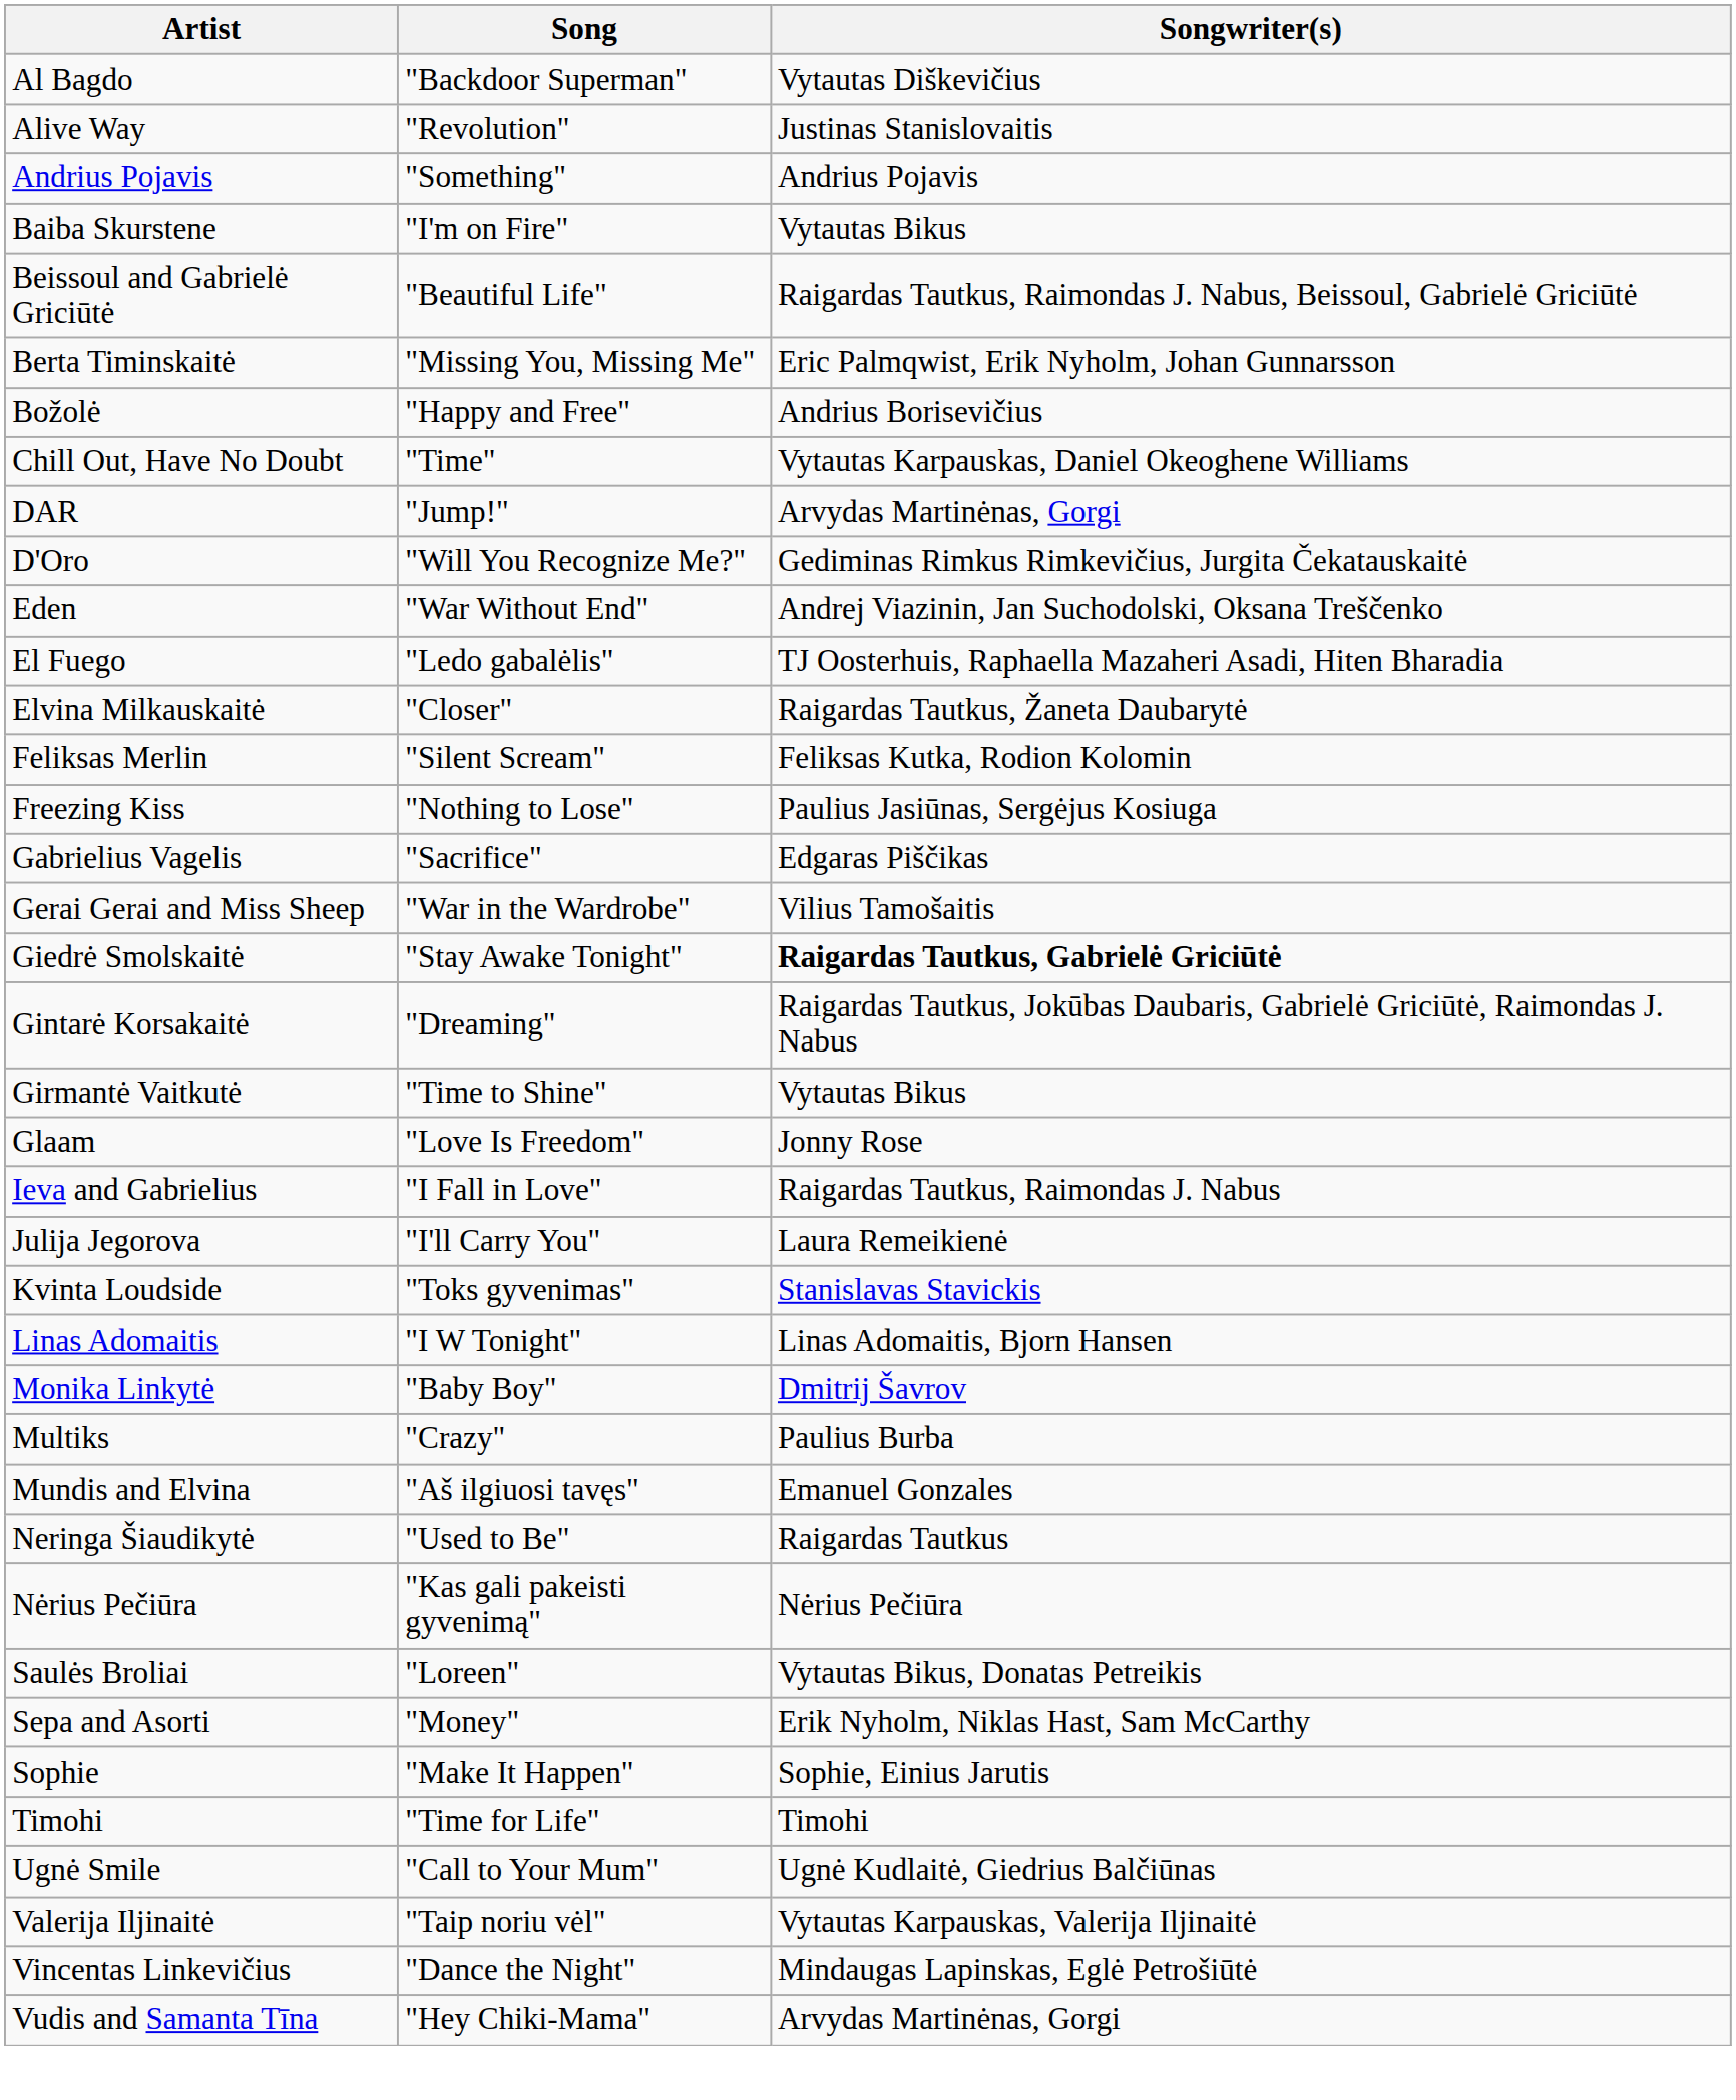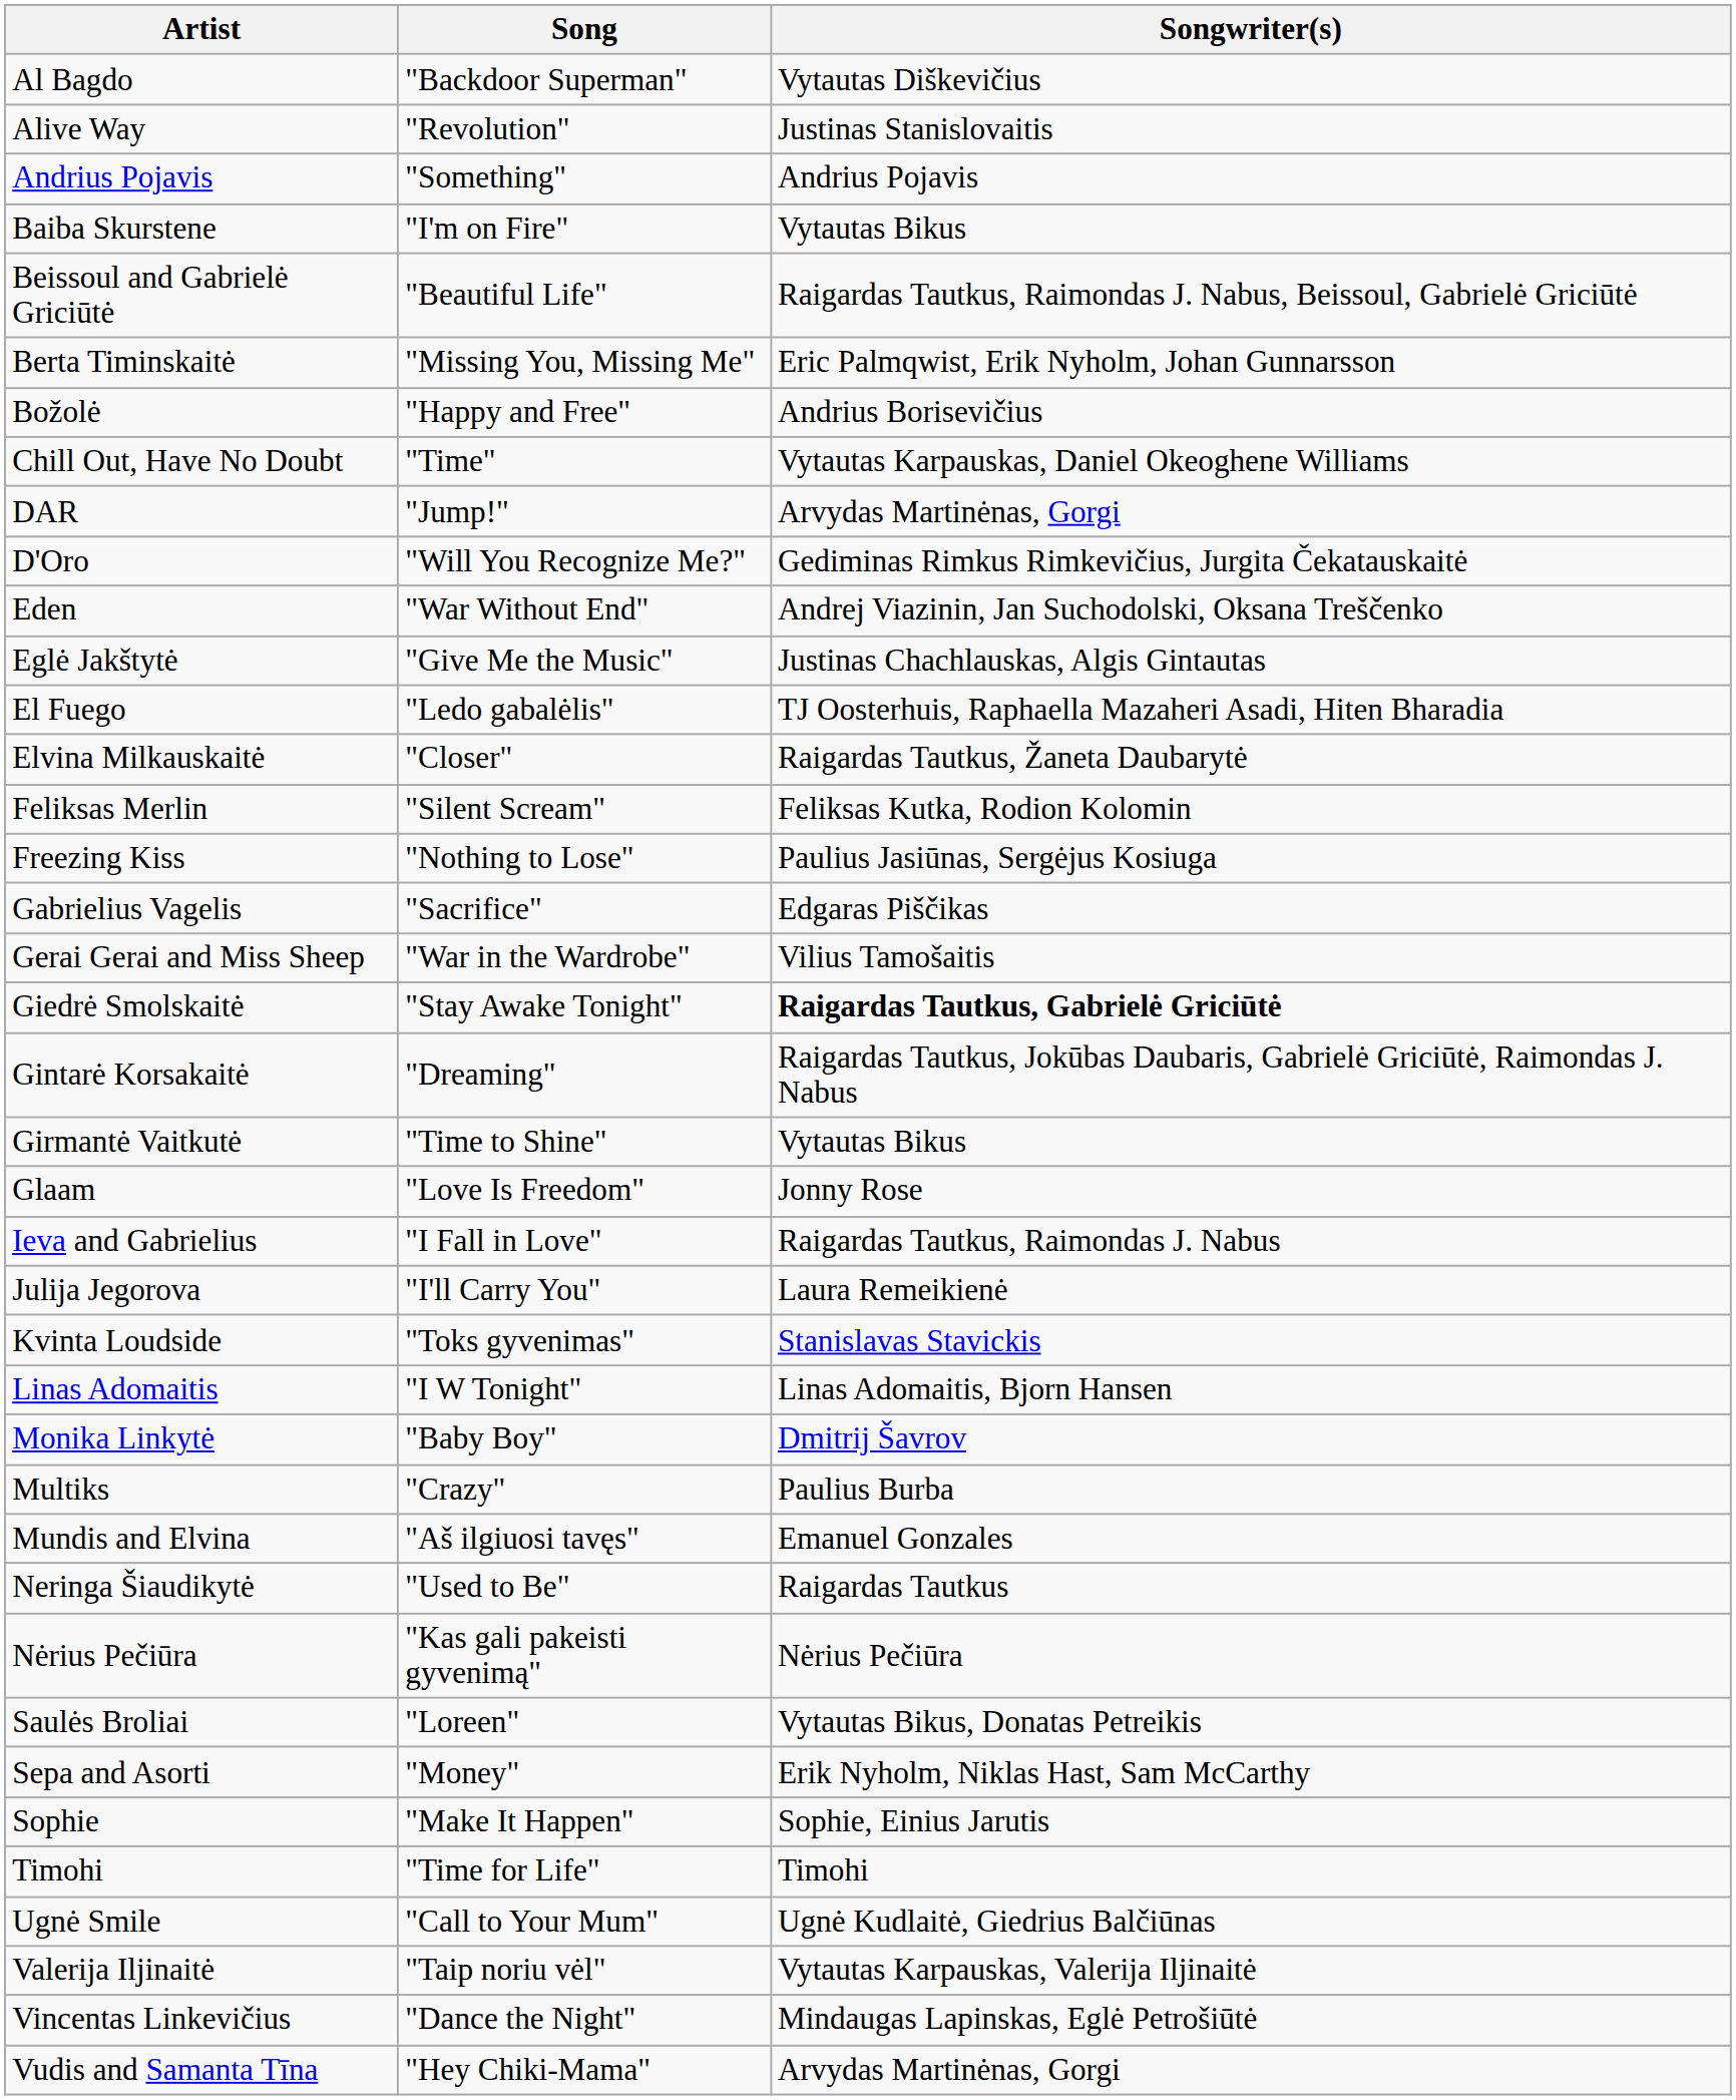+ row: Eglė Jakštytė | "Give Me the Music" | Justinas Chachlauskas, Algis Gintautas
